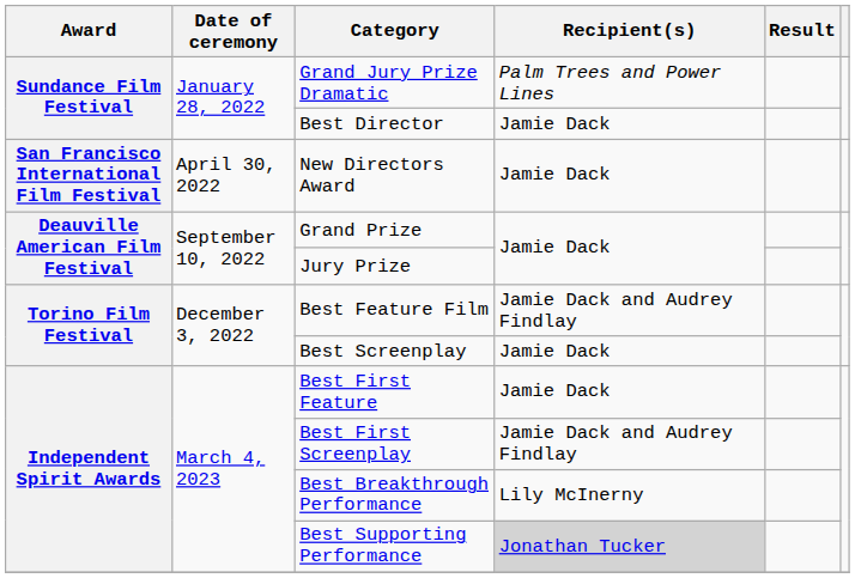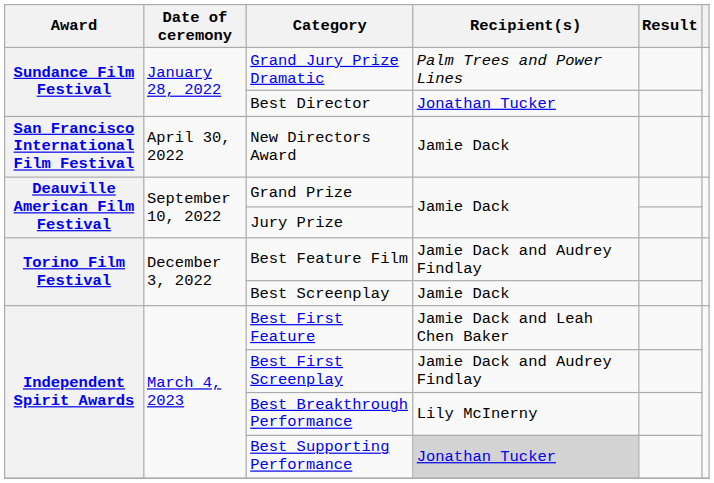Best Director | Recipient(s): Jamie Dack -> Jonathan Tucker
Best First Feature | Recipient(s): Jamie Dack -> Jamie Dack and Leah Chen Baker
